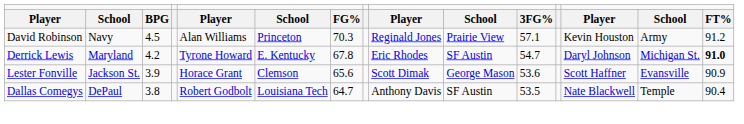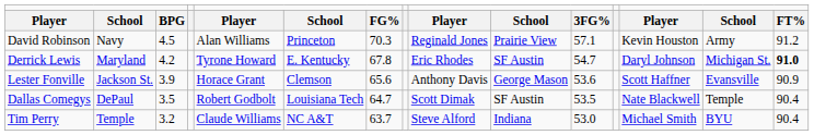Lester Fonville | column 9: Scott Dimak -> Anthony Davis
Dallas Comegys | column 3: 3.8 -> 3.5
Dallas Comegys | column 9: Anthony Davis -> Scott Dimak
+ row: Tim Perry | Temple | 3.2 | Claude Williams | NC A&T | 63.7 | Steve Alford | Indiana | 53.0 | Michael Smith | BYU | 90.4
